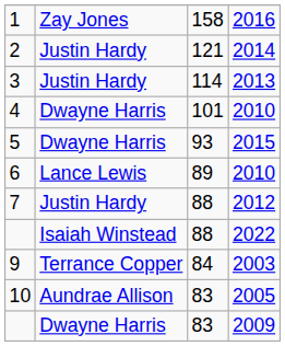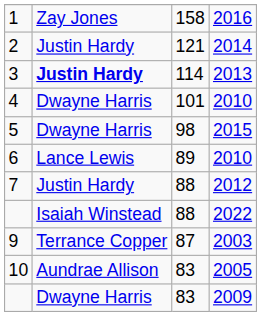3 | column 2: normal -> bold
5 | column 3: 93 -> 98
9 | column 3: 84 -> 87
